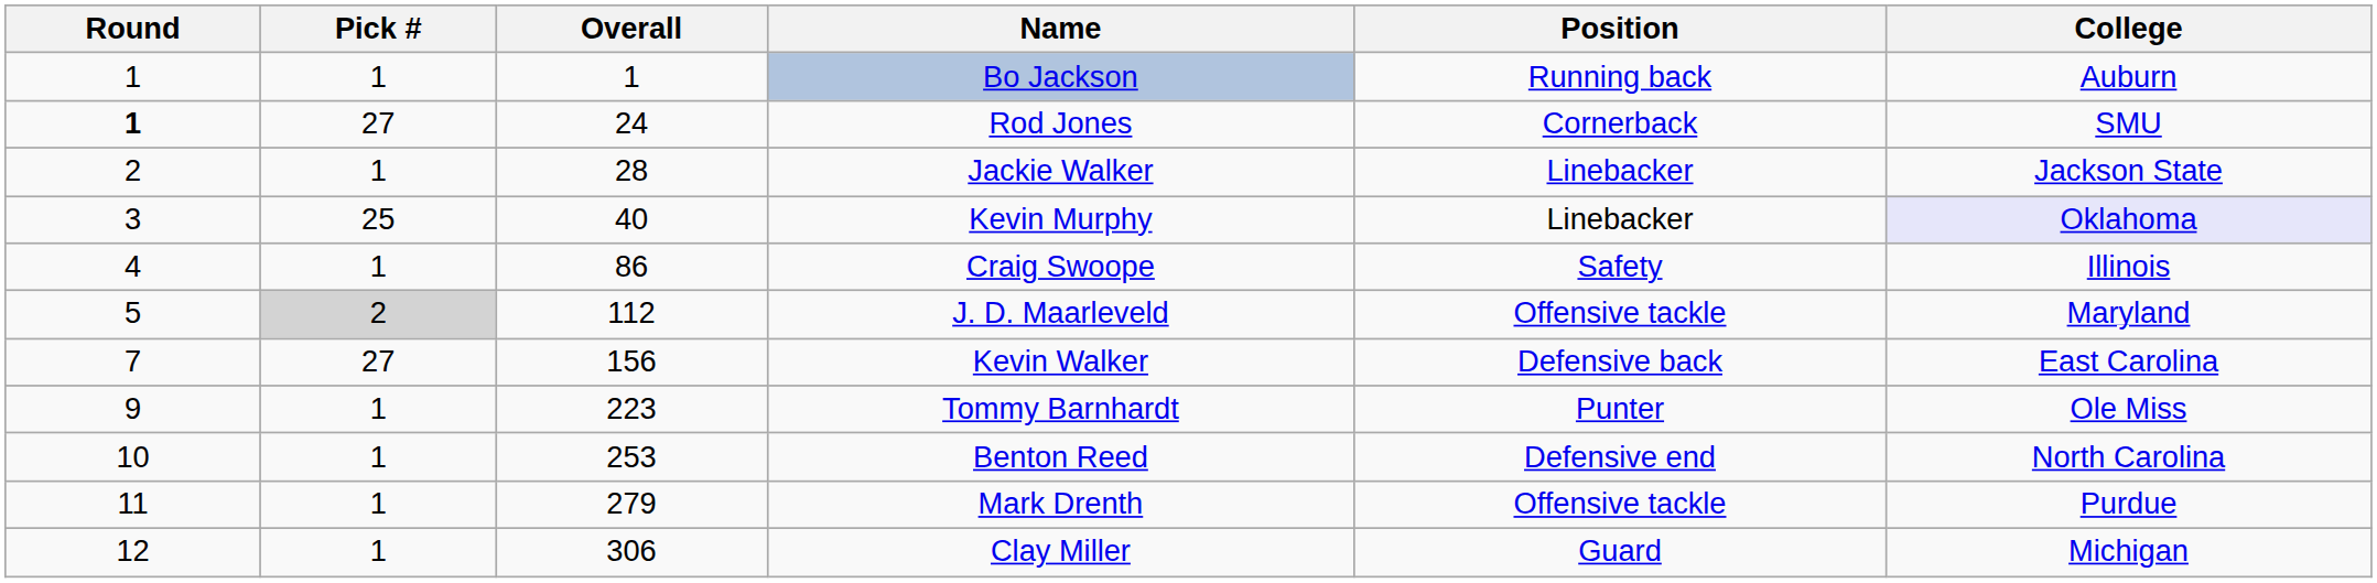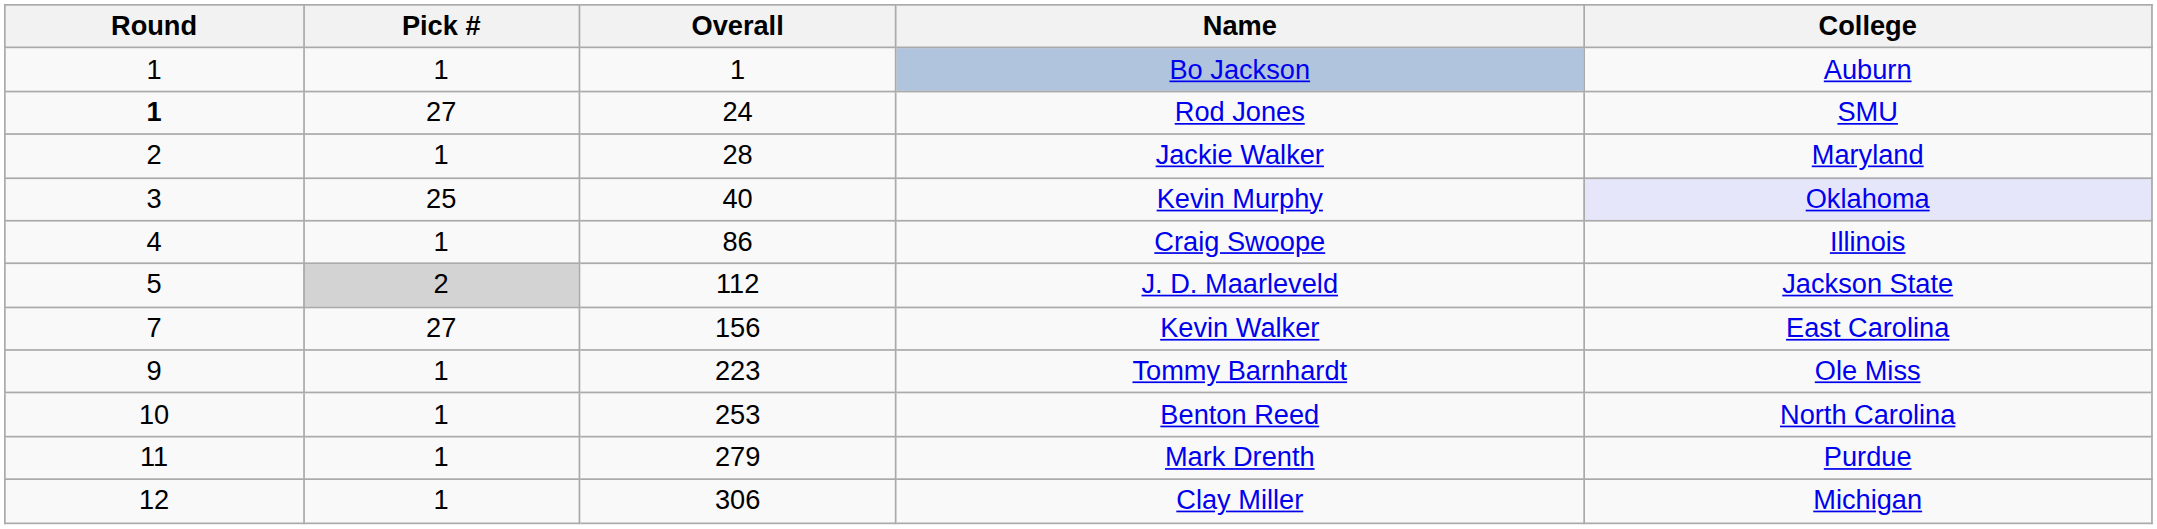- column: Position | Running back | Cornerback | Linebacker | Linebacker | Safety | Offensive tackle | Defensive back | Punter | Defensive end | Offensive tackle | Guard
Jackie Walker | College: Jackson State -> Maryland
J. D. Maarleveld | College: Maryland -> Jackson State
